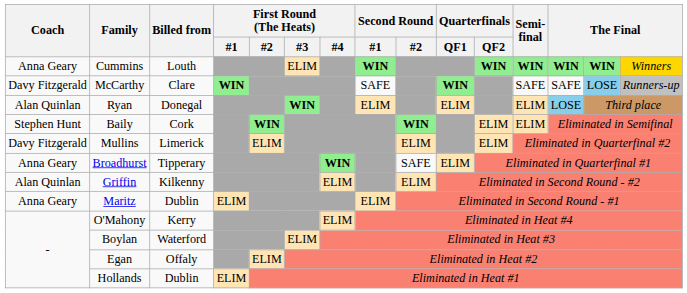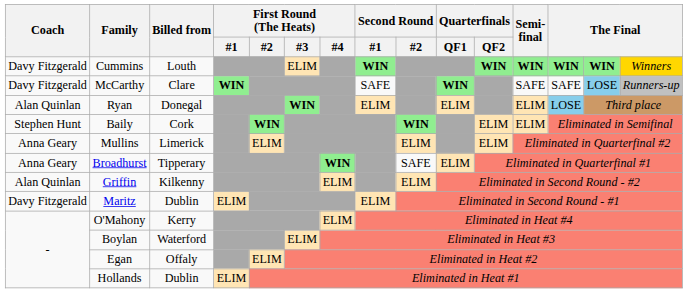Cummins | Coach: Anna Geary -> Davy Fitzgerald
Mullins | Coach: Davy Fitzgerald -> Anna Geary
Maritz | Coach: Anna Geary -> Davy Fitzgerald
